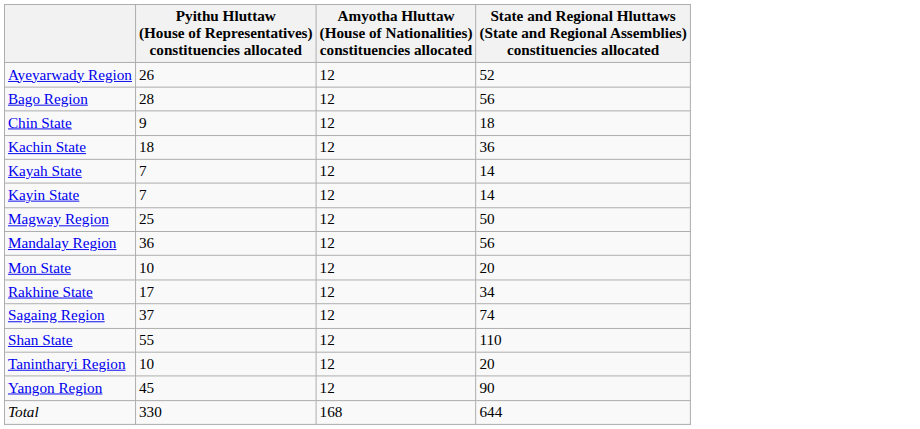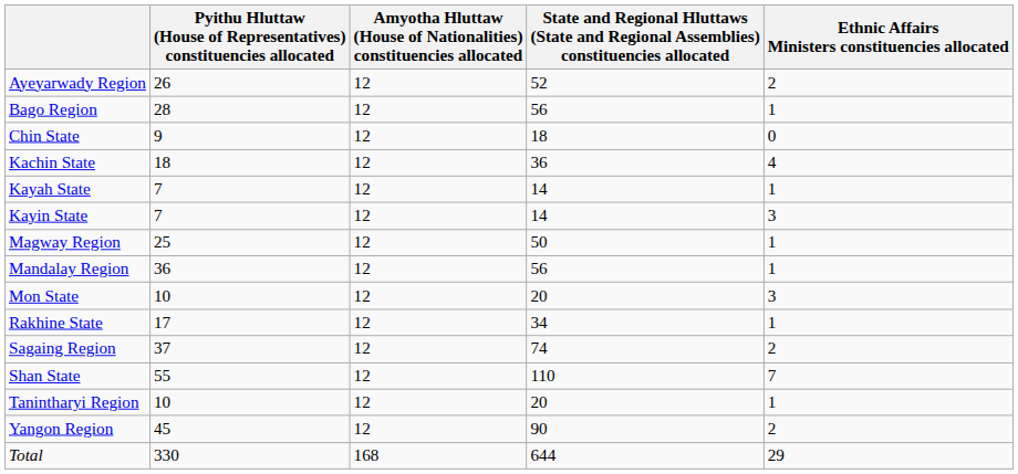+ column: Ethnic Affairs Ministers constituencies allocated | 2 | 1 | 0 | 4 | 1 | 3 | 1 | 1 | 3 | 1 | 2 | 7 | 1 | 2 | 29
